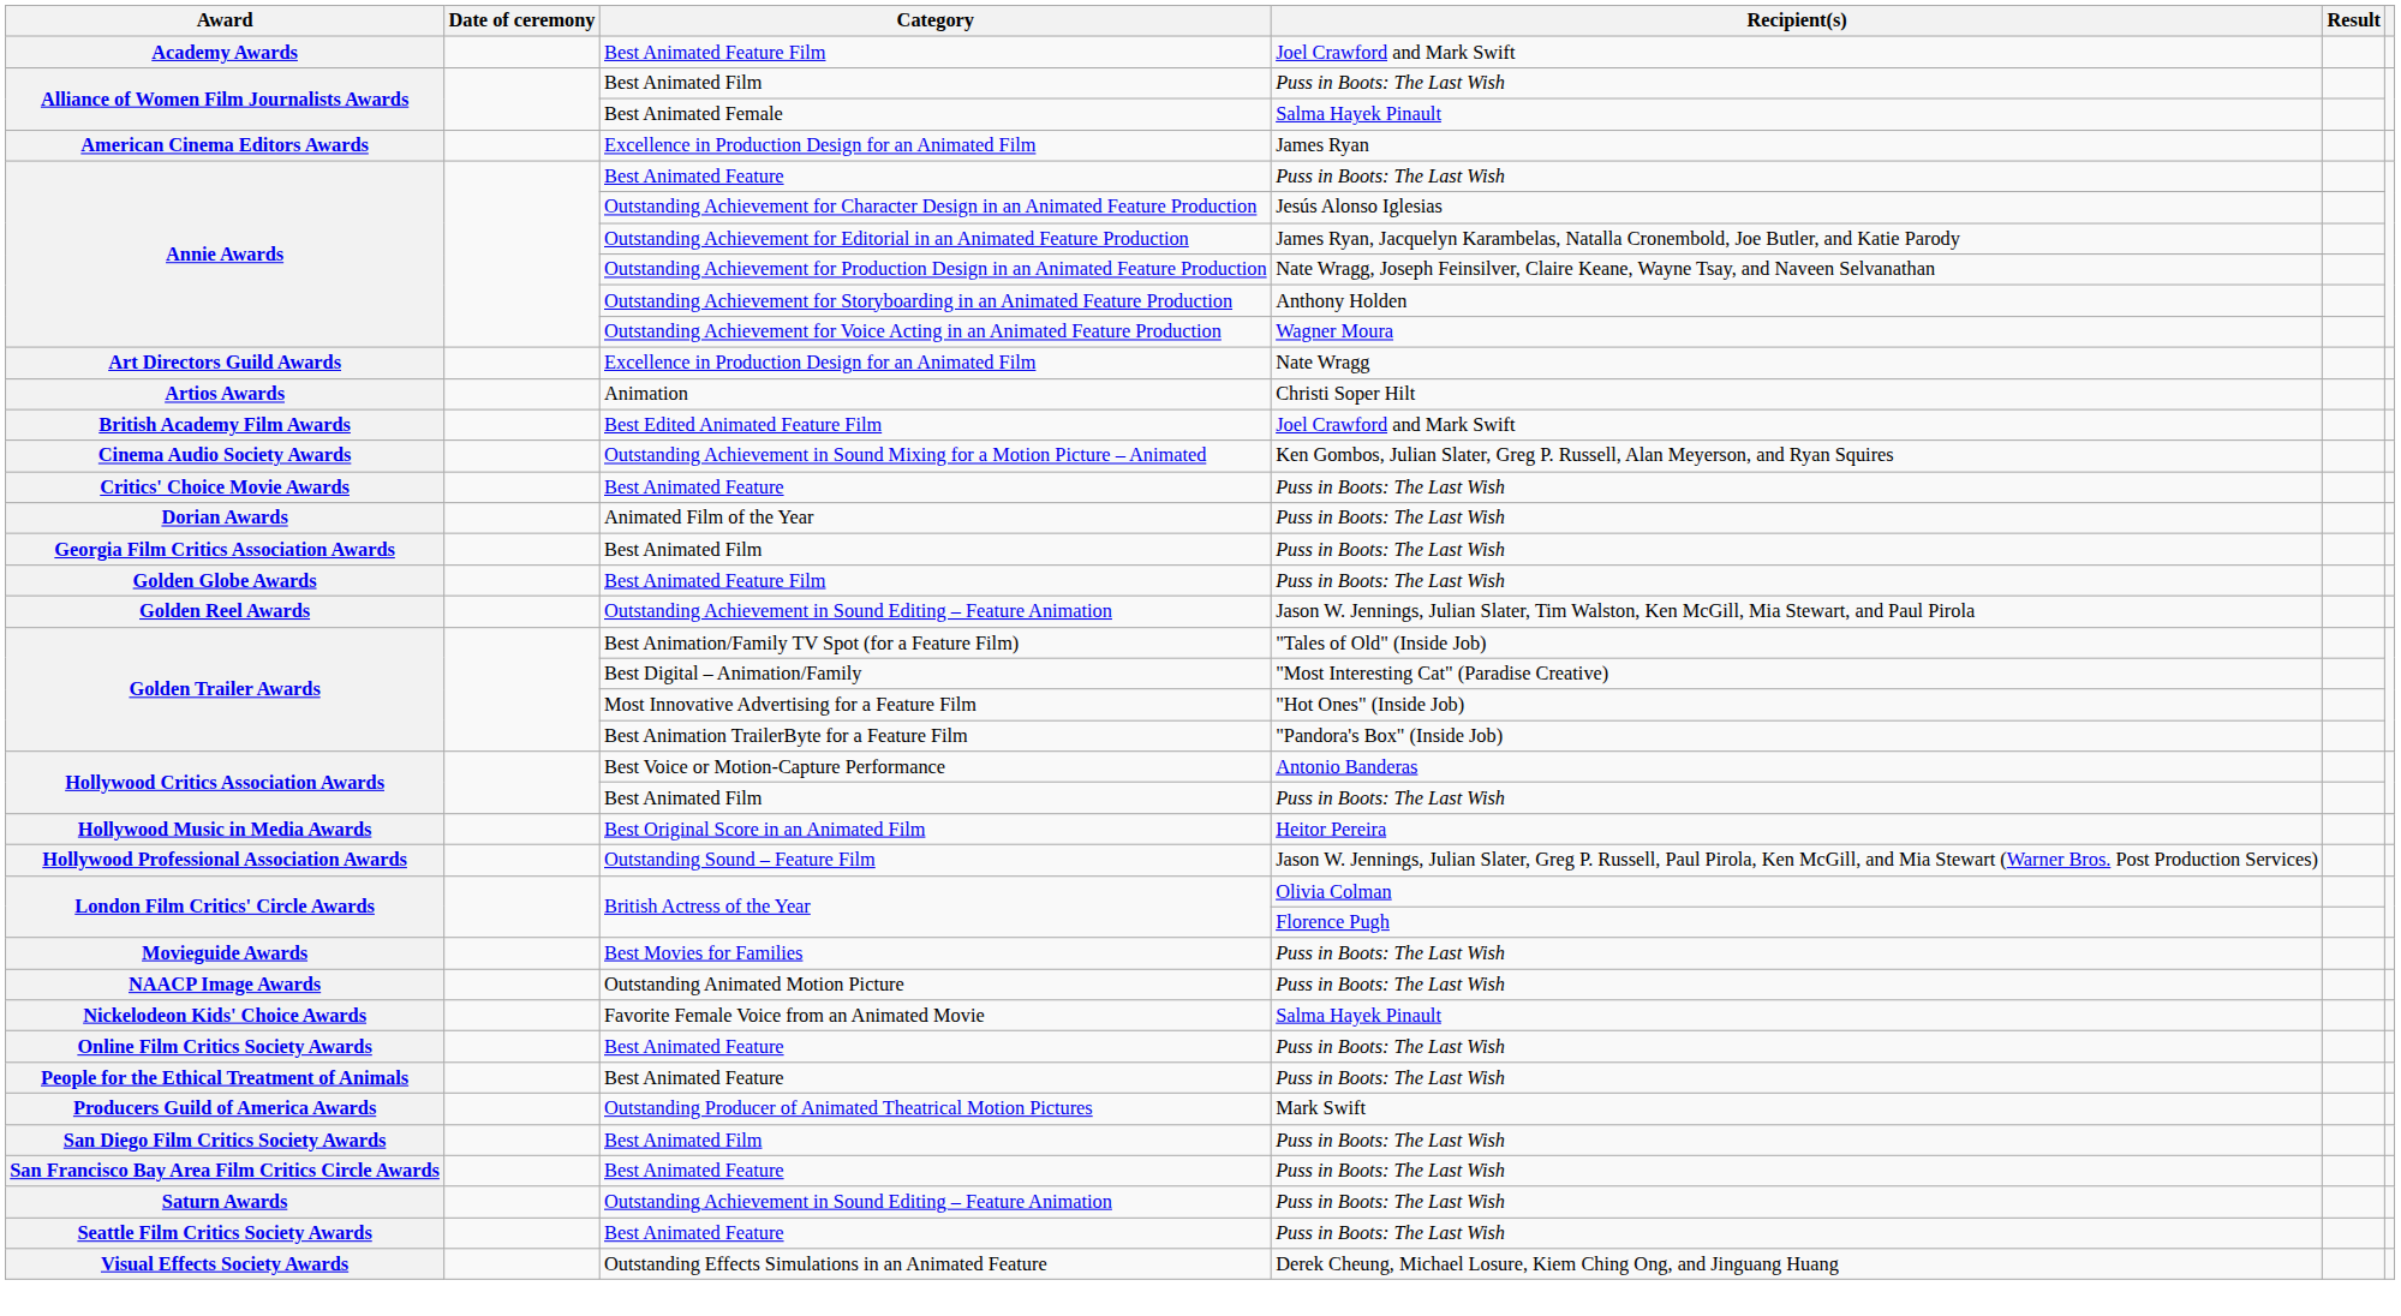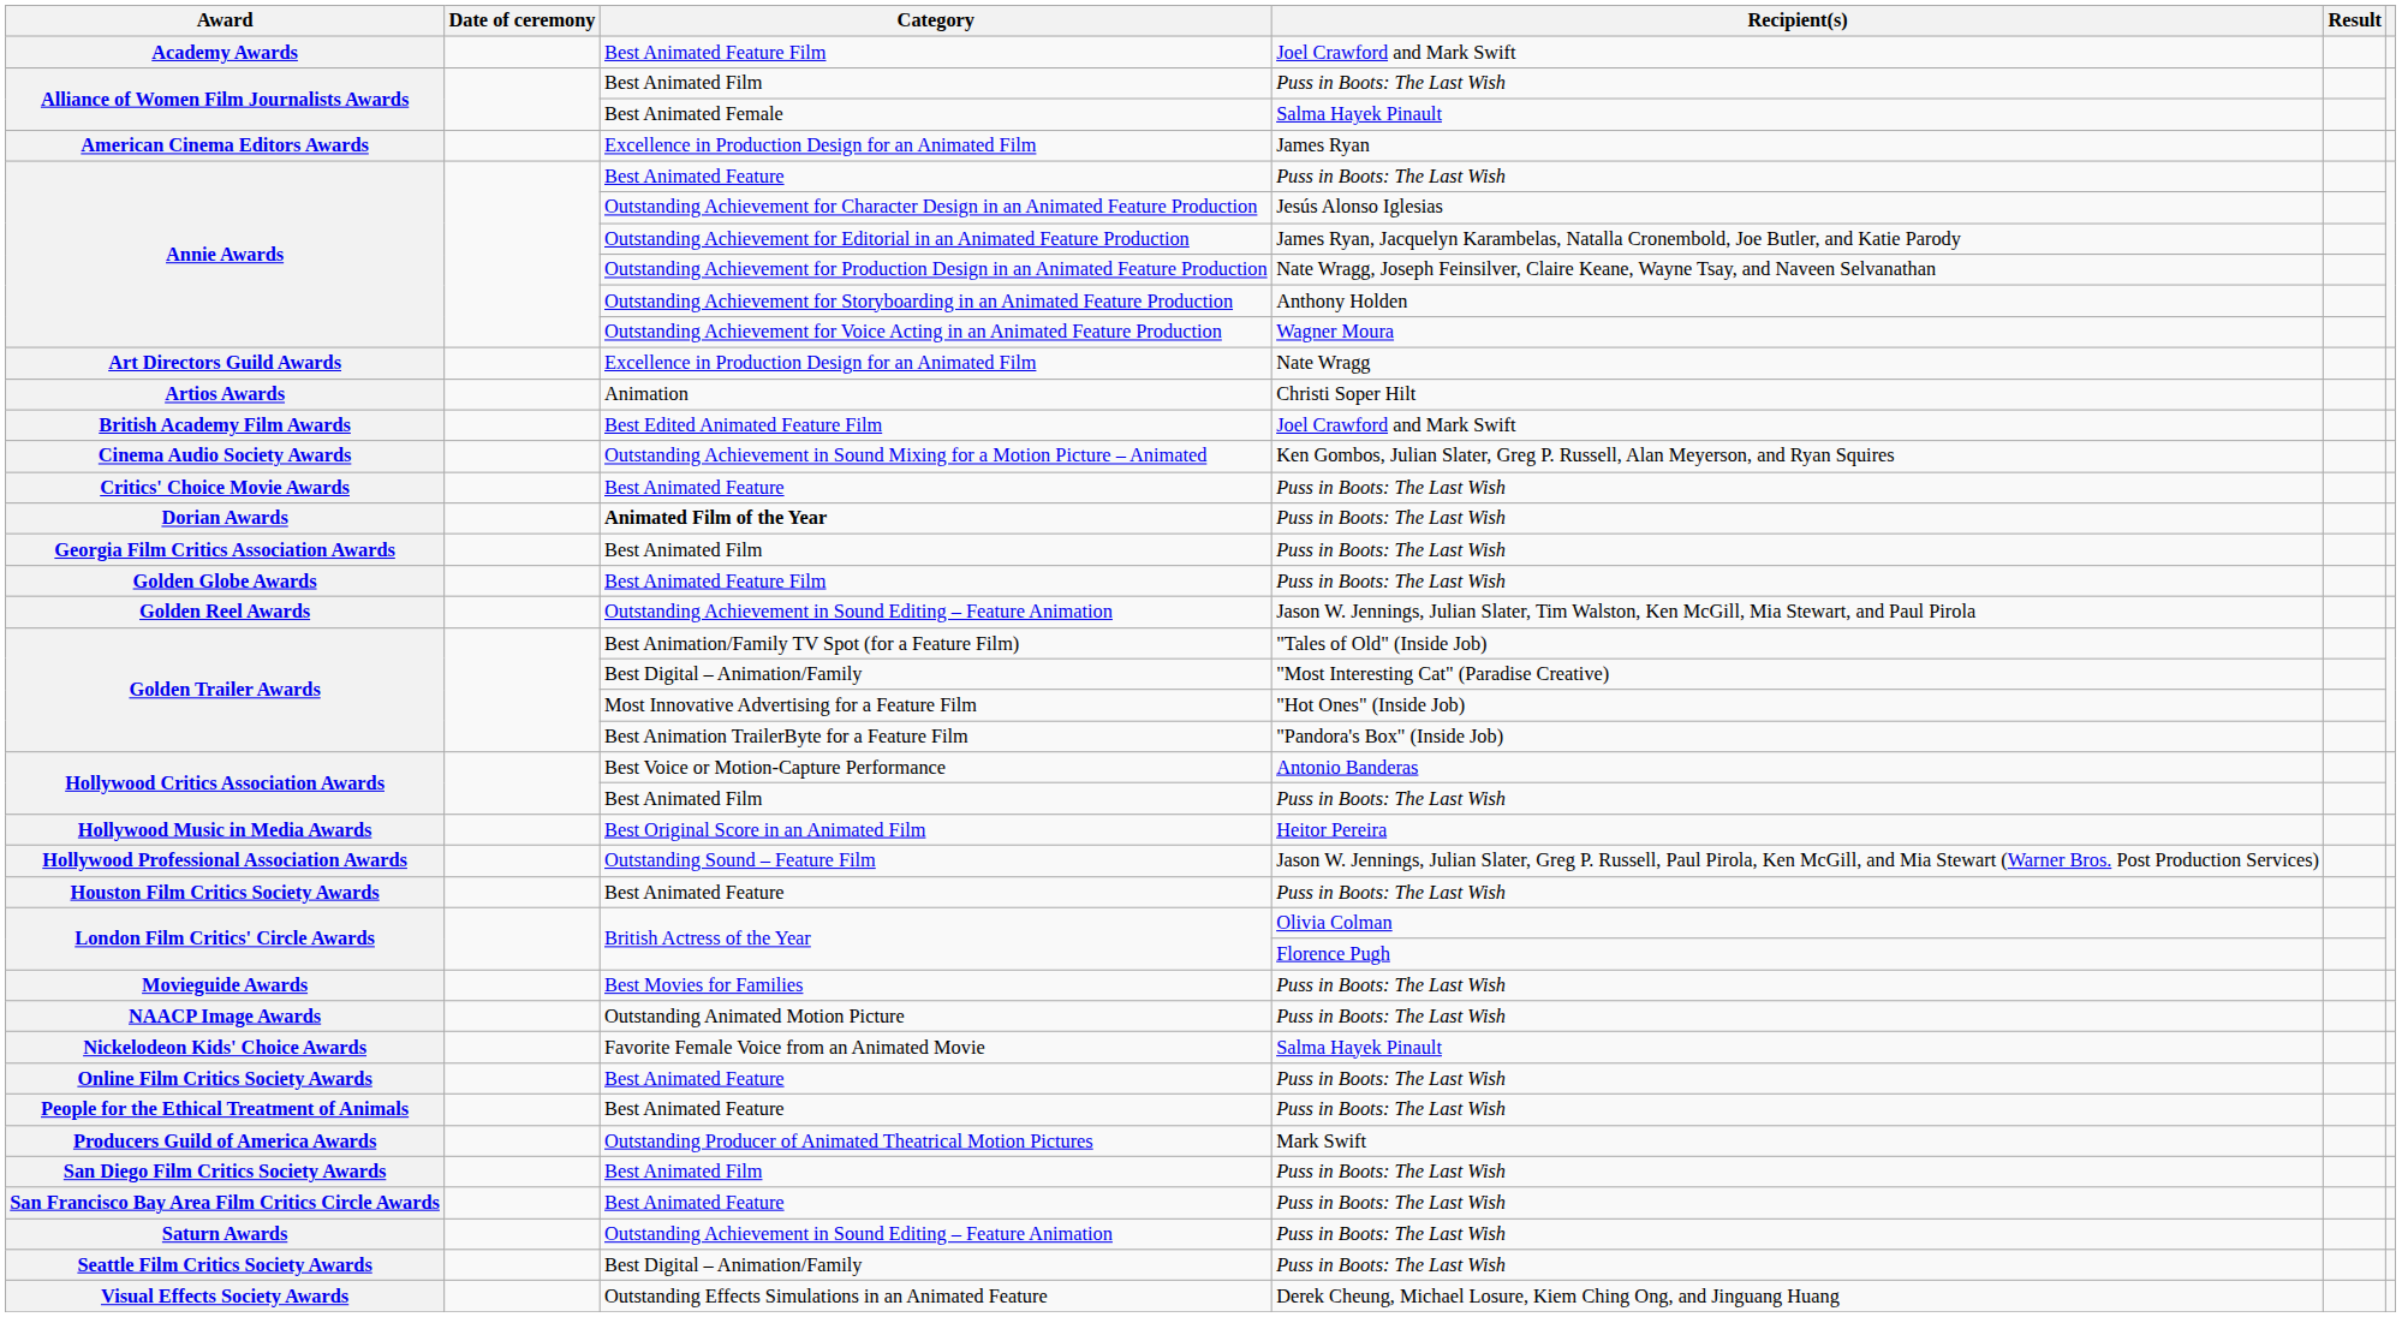Dorian Awards | Category: normal -> bold
+ row: Houston Film Critics Society Awards | Best Animated Feature | Puss in Boots: The Last Wish
Seattle Film Critics Society Awards | Category: Best Animated Feature -> Best Digital – Animation/Family
